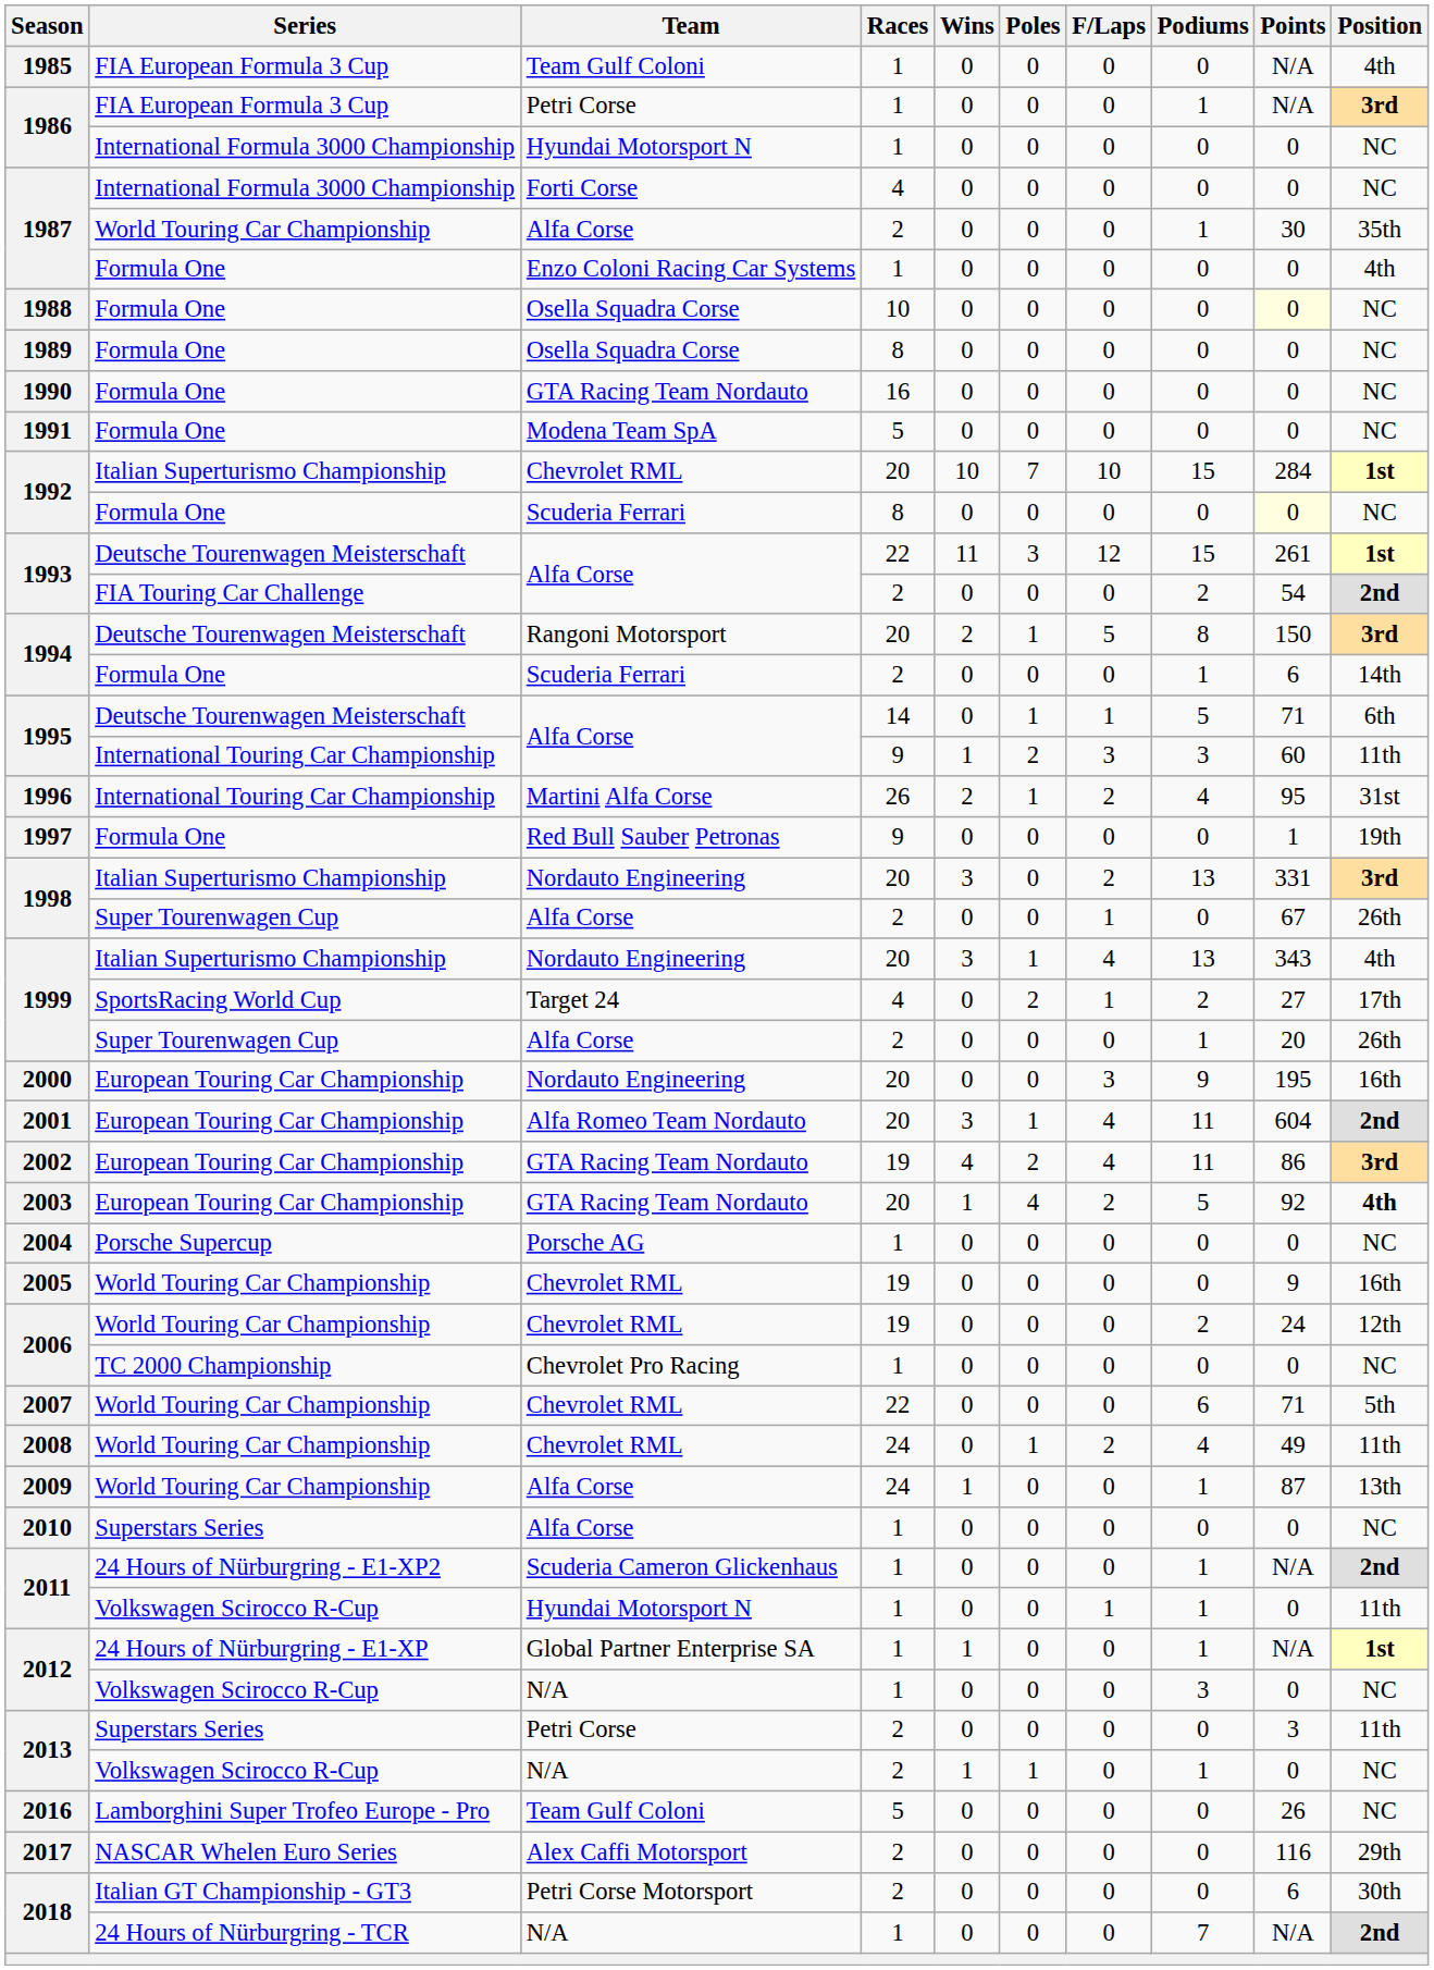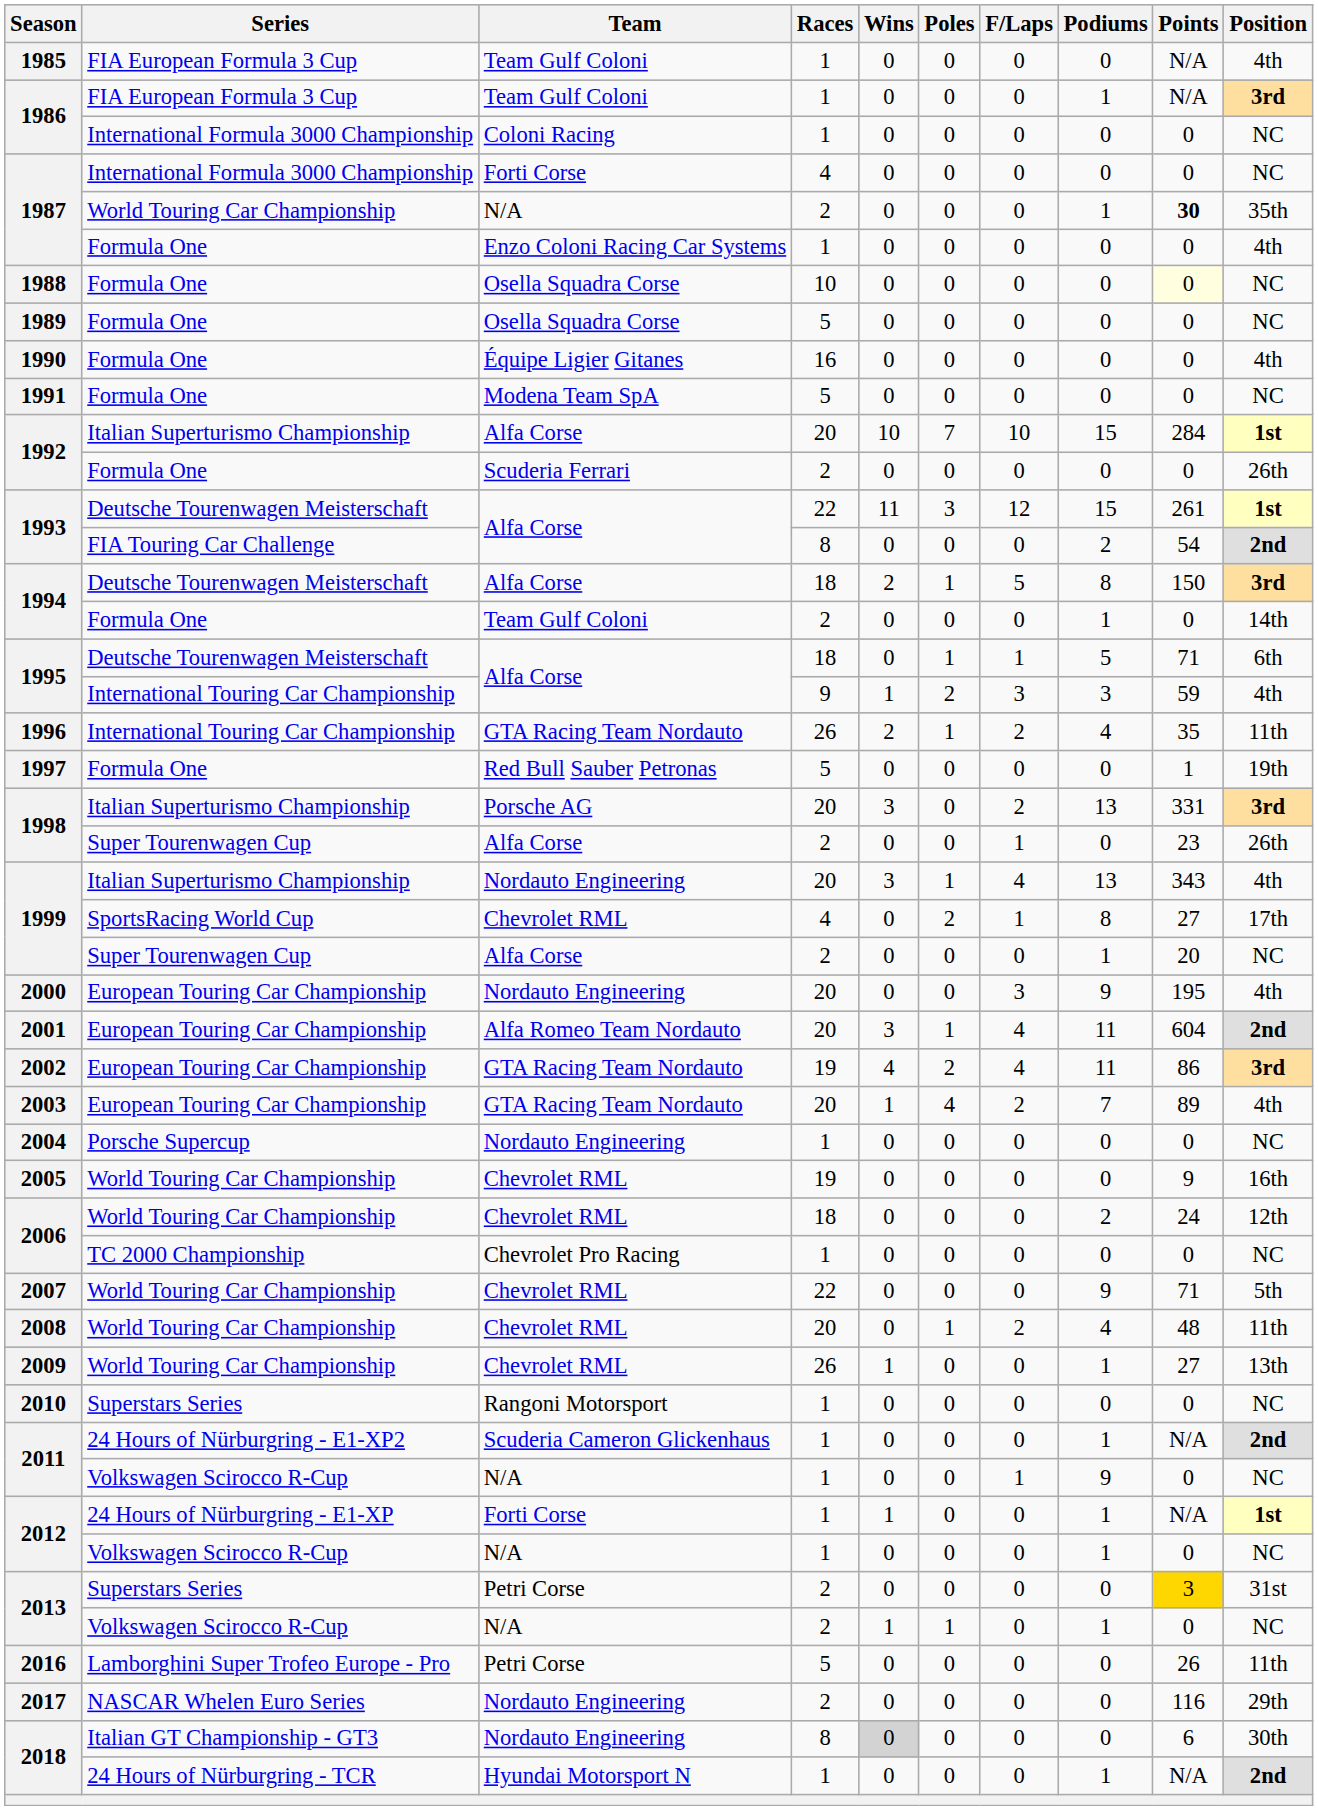1986 / FIA European Formula 3 Cup | Team: Petri Corse -> Team Gulf Coloni
1986 / International Formula 3000 Championship | Team: Hyundai Motorsport N -> Coloni Racing
1987 / World Touring Car Championship | Team: Alfa Corse -> N/A
1987 / World Touring Car Championship | Points: normal -> bold
1989 | Races: 8 -> 5
1990 | Team: GTA Racing Team Nordauto -> Équipe Ligier Gitanes
1990 | Position: NC -> 4th
1992 / Italian Superturismo Championship | Team: Chevrolet RML -> Alfa Corse
1992 / Formula One | Races: 8 -> 2
1992 / Formula One | Points: lightyellow background -> no background
1992 / Formula One | Position: NC -> 26th
1993 / FIA Touring Car Challenge | Races: 2 -> 8
1994 / Deutsche Tourenwagen Meisterschaft | Team: Rangoni Motorsport -> Alfa Corse
1994 / Deutsche Tourenwagen Meisterschaft | Races: 20 -> 18
1994 / Formula One | Team: Scuderia Ferrari -> Team Gulf Coloni
1994 / Formula One | Points: 6 -> 0
1995 / Deutsche Tourenwagen Meisterschaft | Races: 14 -> 18
1995 / International Touring Car Championship | Points: 60 -> 59
1995 / International Touring Car Championship | Position: 11th -> 4th
1996 | Team: Martini Alfa Corse -> GTA Racing Team Nordauto
1996 | Points: 95 -> 35
1996 | Position: 31st -> 11th
1997 | Races: 9 -> 5
1998 / Italian Superturismo Championship | Team: Nordauto Engineering -> Porsche AG
1998 / Super Tourenwagen Cup | Points: 67 -> 23
1999 / SportsRacing World Cup | Team: Target 24 -> Chevrolet RML
1999 / SportsRacing World Cup | Podiums: 2 -> 8
1999 / Super Tourenwagen Cup | Position: 26th -> NC
2000 | Position: 16th -> 4th
2003 | Podiums: 5 -> 7
2003 | Points: 92 -> 89
2003 | Position: bold -> normal
2004 | Team: Porsche AG -> Nordauto Engineering
2006 / World Touring Car Championship | Races: 19 -> 18
2007 | Podiums: 6 -> 9
2008 | Races: 24 -> 20
2008 | Points: 49 -> 48
2009 | Team: Alfa Corse -> Chevrolet RML
2009 | Races: 24 -> 26
2009 | Points: 87 -> 27
2010 | Team: Alfa Corse -> Rangoni Motorsport
2011 / Volkswagen Scirocco R-Cup | Team: Hyundai Motorsport N -> N/A
2011 / Volkswagen Scirocco R-Cup | Podiums: 1 -> 9
2011 / Volkswagen Scirocco R-Cup | Position: 11th -> NC
2012 / 24 Hours of Nürburgring - E1-XP | Team: Global Partner Enterprise SA -> Forti Corse
2012 / Volkswagen Scirocco R-Cup | Podiums: 3 -> 1
2013 / Superstars Series | Points: no background -> gold background
2013 / Superstars Series | Position: 11th -> 31st
2016 | Team: Team Gulf Coloni -> Petri Corse
2016 | Position: NC -> 11th
2017 | Team: Alex Caffi Motorsport -> Nordauto Engineering
2018 / Italian GT Championship - GT3 | Team: Petri Corse Motorsport -> Nordauto Engineering
2018 / Italian GT Championship - GT3 | Races: 2 -> 8
2018 / Italian GT Championship - GT3 | Wins: no background -> lightgrey background
2018 / 24 Hours of Nürburgring - TCR | Team: N/A -> Hyundai Motorsport N
2018 / 24 Hours of Nürburgring - TCR | Podiums: 7 -> 1
